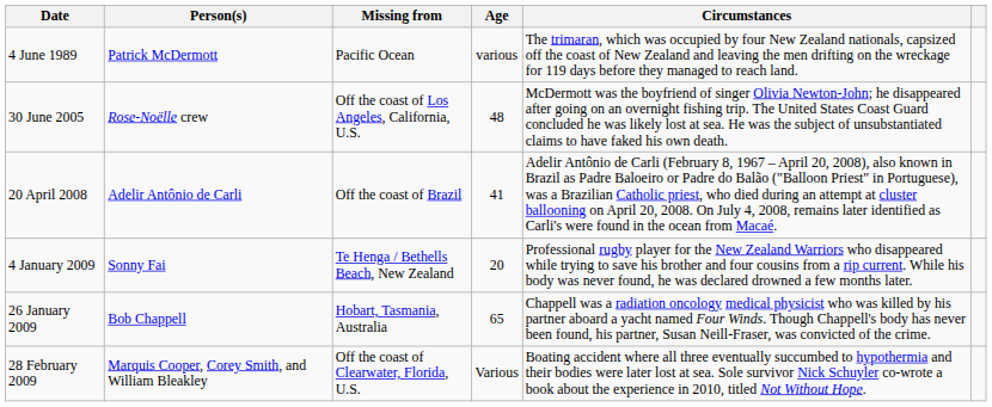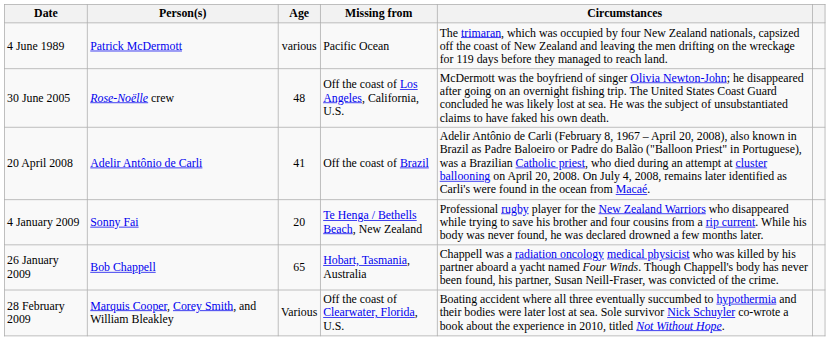columns swapped: Age <-> Missing from
